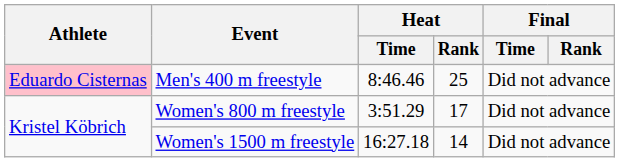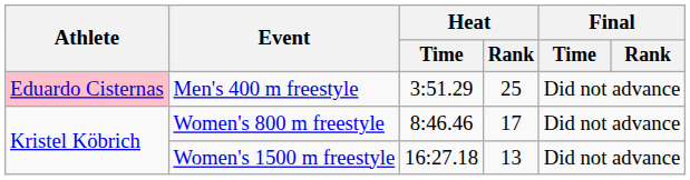Men's 400 m freestyle | Heat / Time: 8:46.46 -> 3:51.29
Women's 800 m freestyle | Heat / Time: 3:51.29 -> 8:46.46
Women's 1500 m freestyle | Heat / Rank: 14 -> 13
